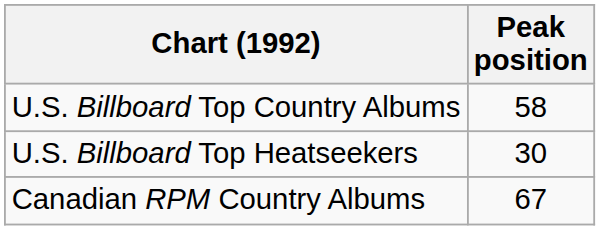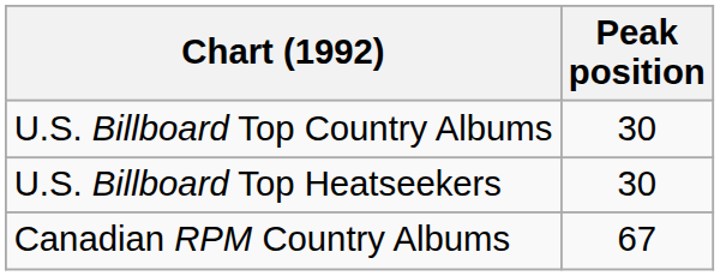U.S. Billboard Top Country Albums | Peak position: 58 -> 30
